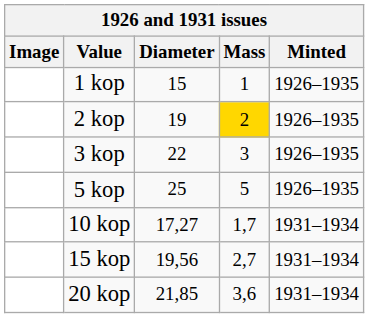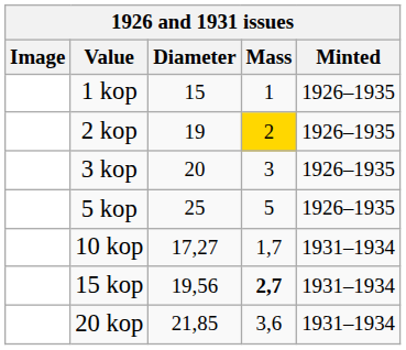3 kop | Diameter: 22 -> 20
15 kop | Mass: normal -> bold
